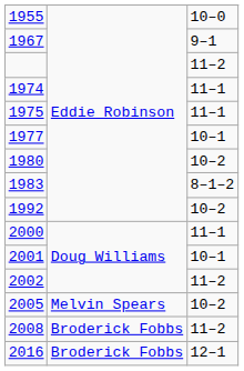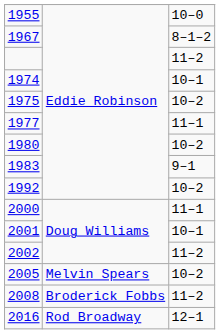1967 | column 3: 9–1 -> 8–1–2
1974 | column 3: 11–1 -> 10–1
1975 | column 3: 11–1 -> 10–2
1977 | column 3: 10–1 -> 11–1
1983 | column 3: 8–1–2 -> 9–1
2016 | column 2: Broderick Fobbs -> Rod Broadway
